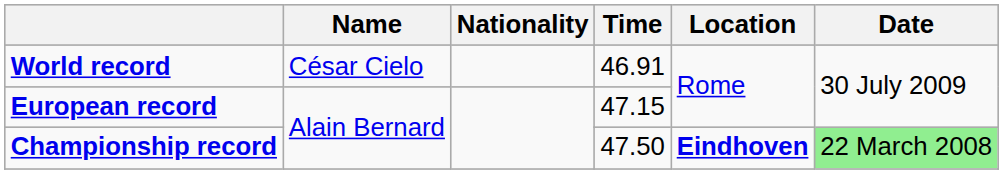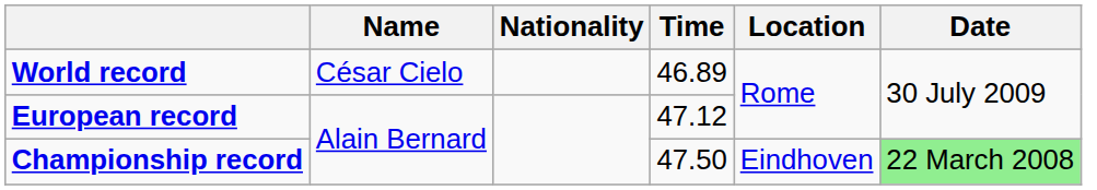World record | Time: 46.91 -> 46.89
European record | Time: 47.15 -> 47.12
Championship record | Location: bold -> normal
